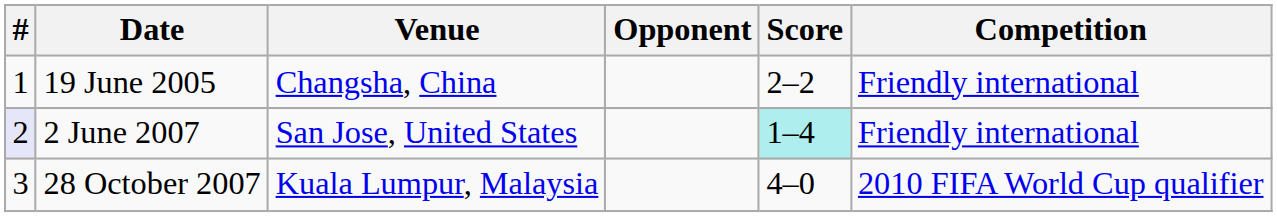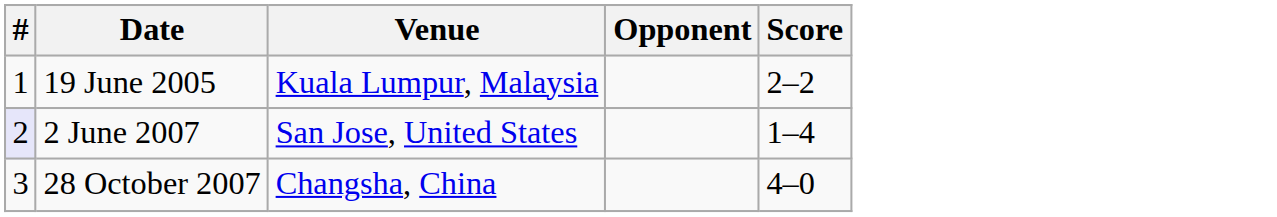- column: Competition | Friendly international | Friendly international | 2010 FIFA World Cup qualifier
19 June 2005 | Venue: Changsha, China -> Kuala Lumpur, Malaysia
2 June 2007 | Score: paleturquoise background -> no background
28 October 2007 | Venue: Kuala Lumpur, Malaysia -> Changsha, China
